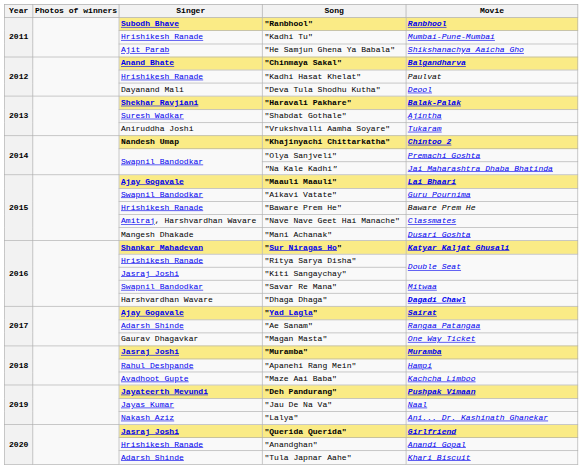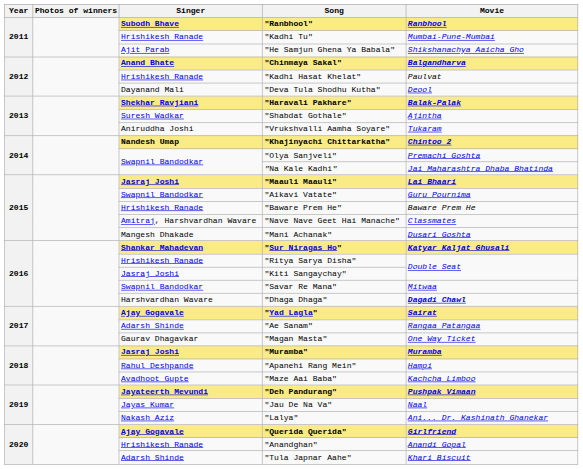"Maauli Maauli" | Singer: Ajay Gogavale -> Jasraj Joshi
"Querida Querida" | Singer: Jasraj Joshi -> Ajay Gogavale
